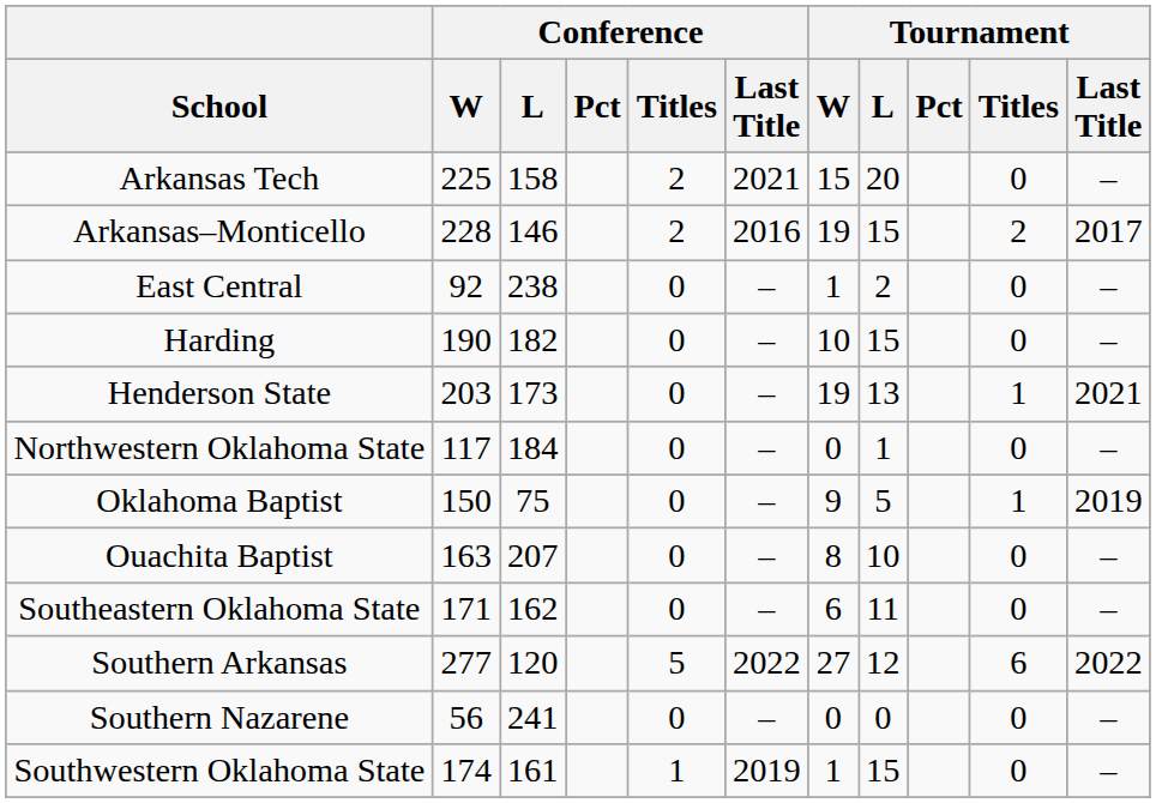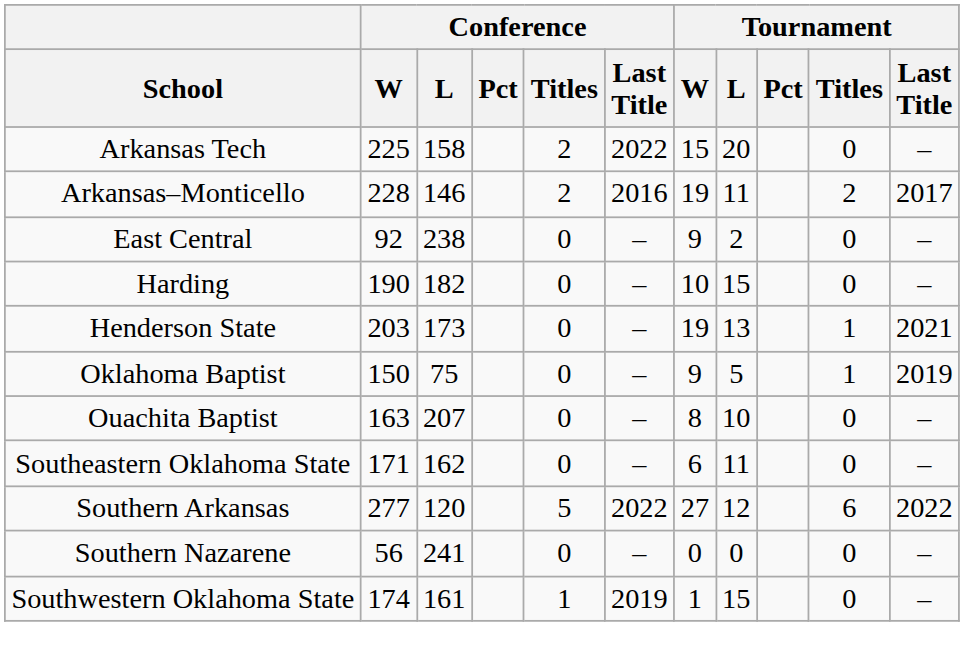Arkansas Tech | Conference / Last Title: 2021 -> 2022
Arkansas–Monticello | Tournament / L: 15 -> 11
East Central | Tournament / W: 1 -> 9
- row: Northwestern Oklahoma State | 117 | 184 | 0 | – | 0 | 1 | 0 | –
